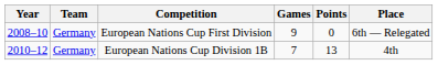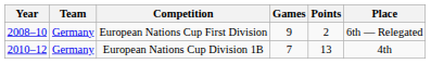European Nations Cup First Division | Points: 0 -> 2
